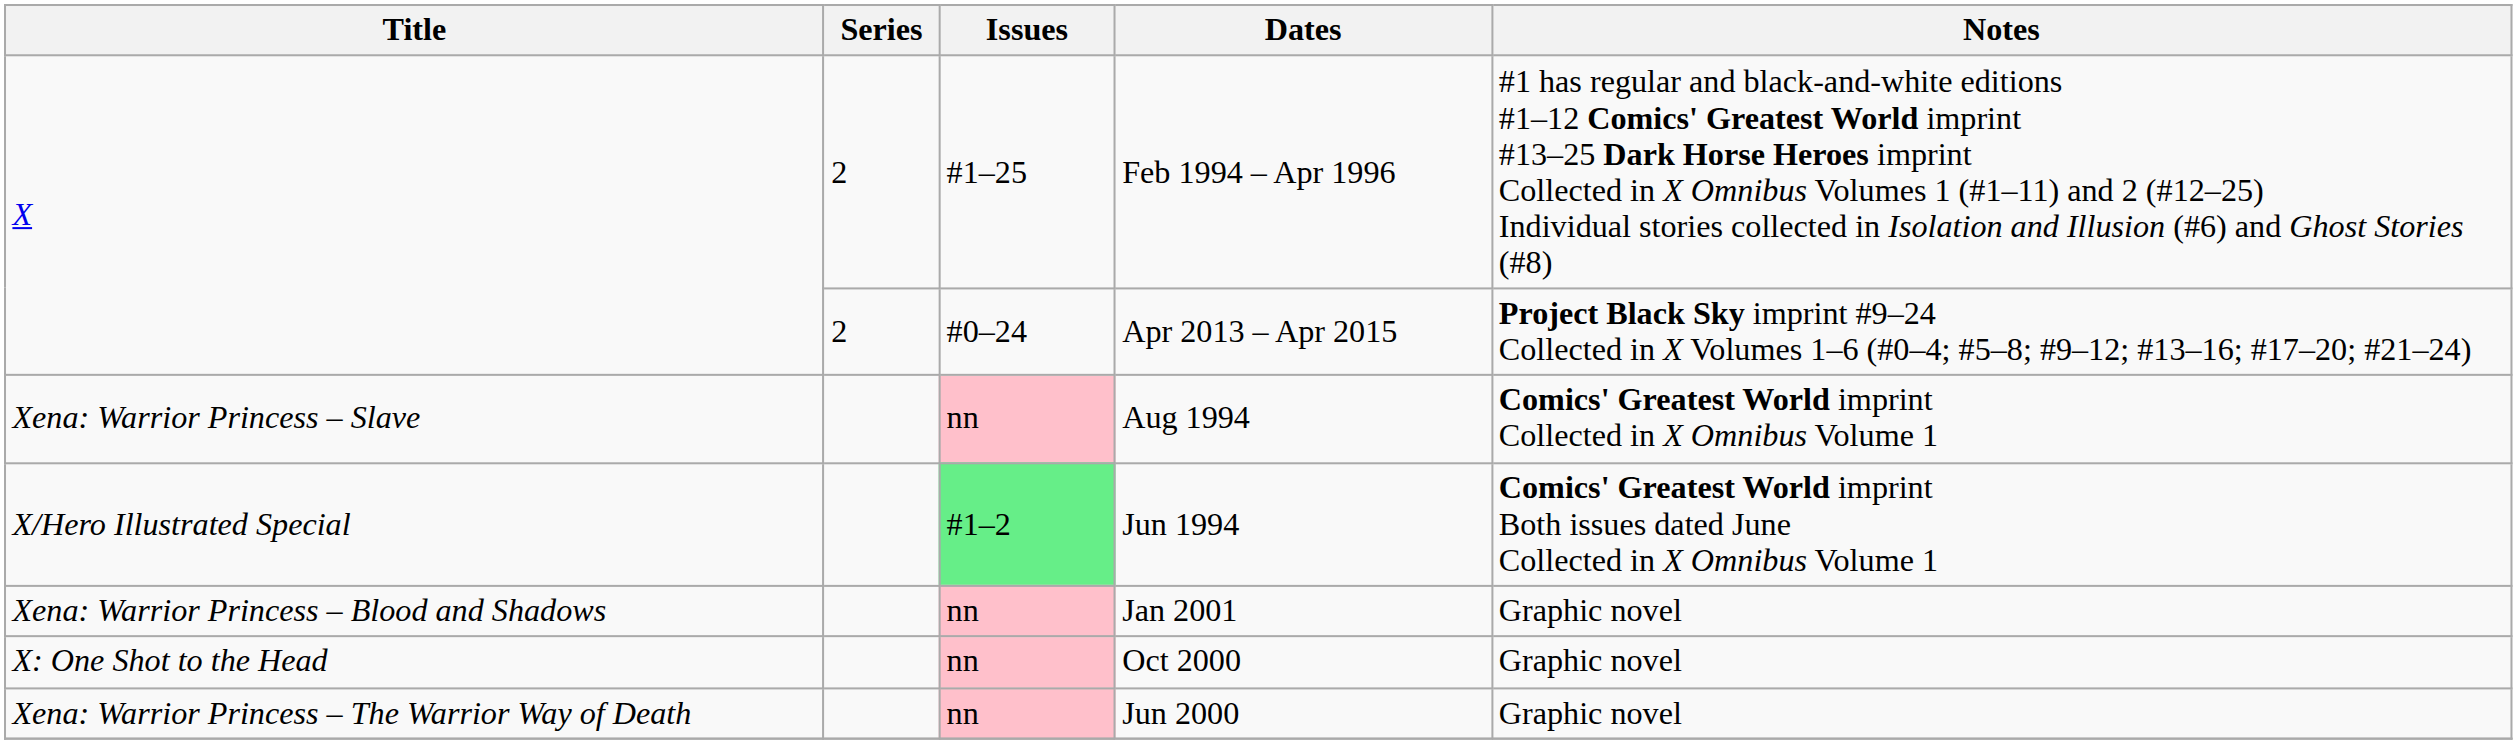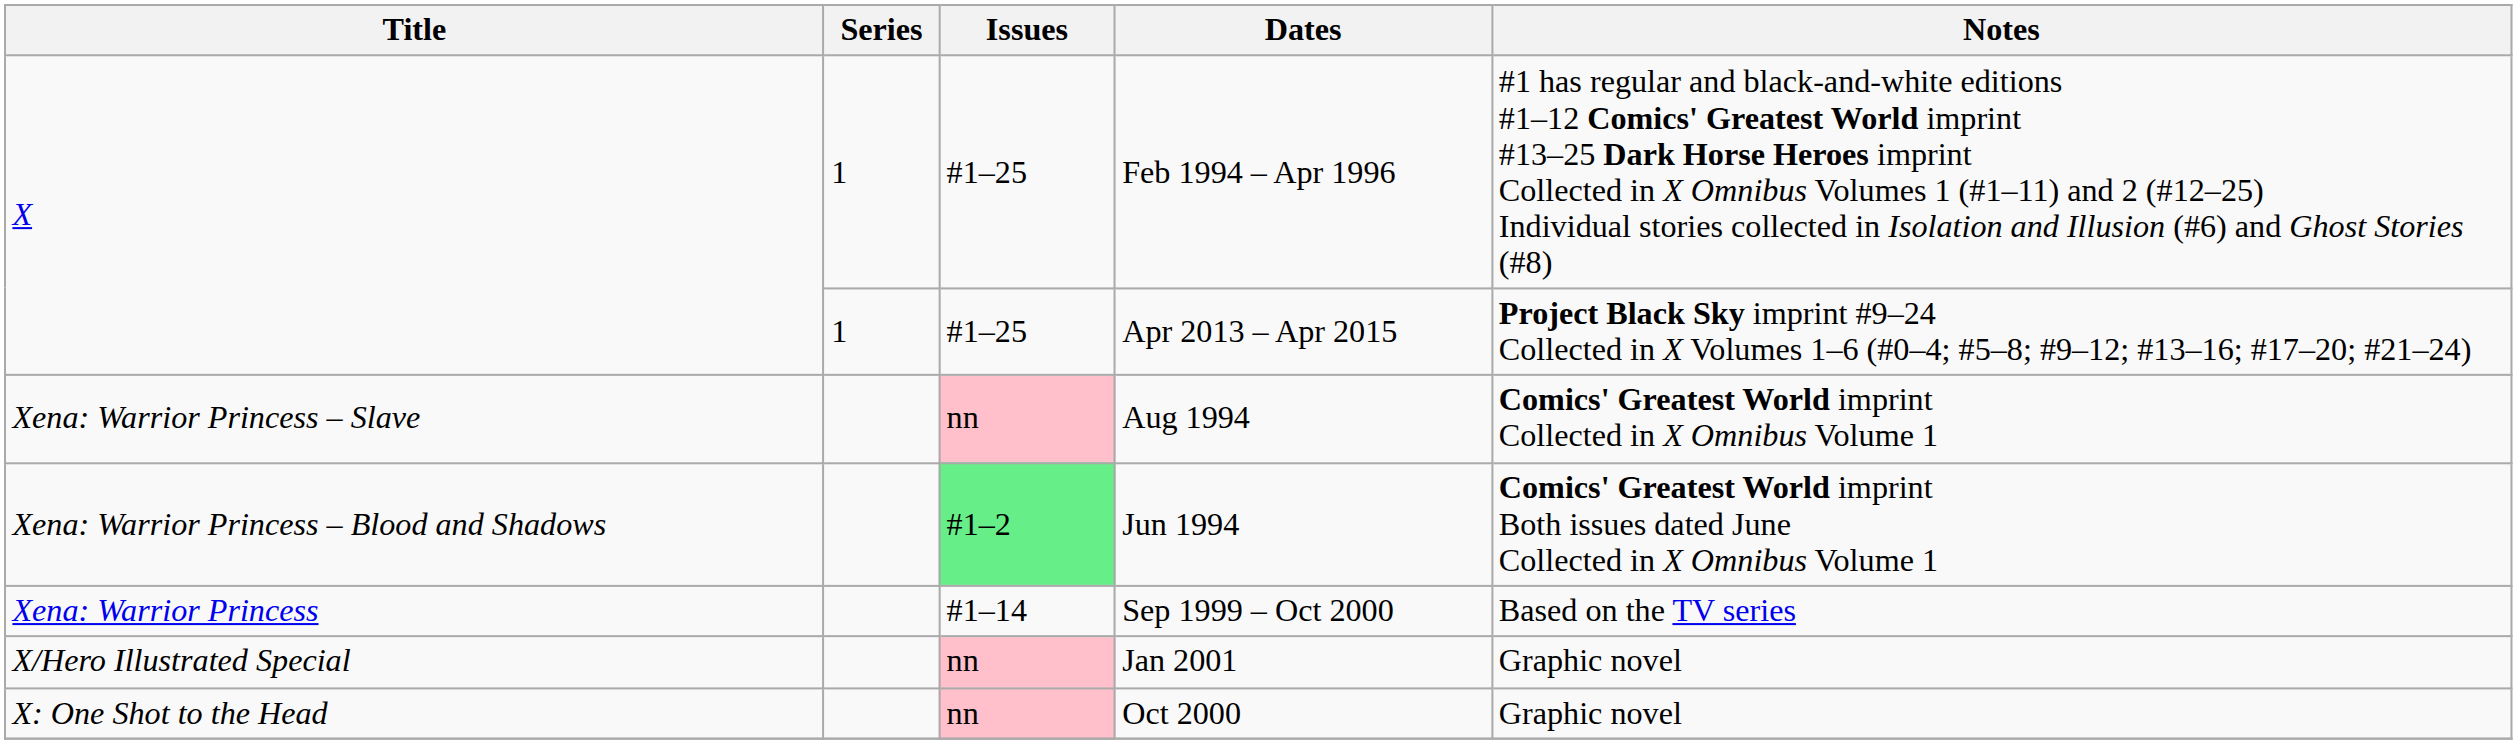Feb 1994 – Apr 1996 | Series: 2 -> 1
Apr 2013 – Apr 2015 | Series: 2 -> 1
Apr 2013 – Apr 2015 | Issues: #0–24 -> #1–25
Jun 1994 | Title: X/Hero Illustrated Special -> Xena: Warrior Princess – Blood and Shadows
+ row: Xena: Warrior Princess | #1–14 | Sep 1999 – Oct 2000 | Based on the TV series
Jan 2001 | Title: Xena: Warrior Princess – Blood and Shadows -> X/Hero Illustrated Special
- row: Xena: Warrior Princess – The Warrior Way of Death | nn | Jun 2000 | Graphic novel
